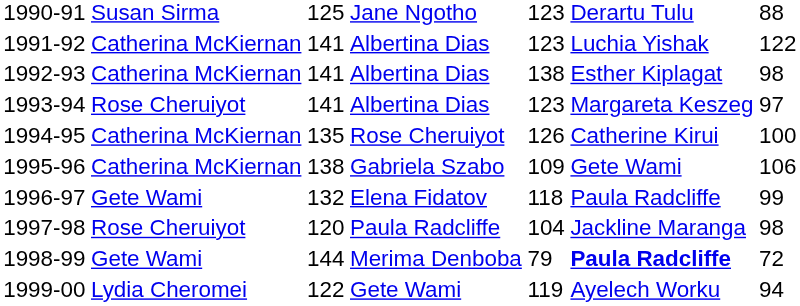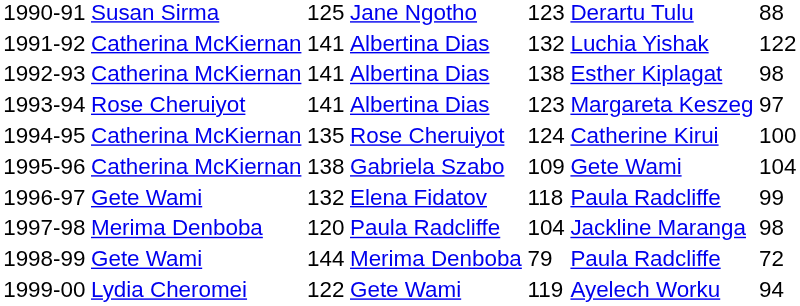1991-92 | column 5: 123 -> 132
1994-95 | column 5: 126 -> 124
1995-96 | column 7: 106 -> 104
1997-98 | column 2: Rose Cheruiyot -> Merima Denboba
1998-99 | column 6: bold -> normal
